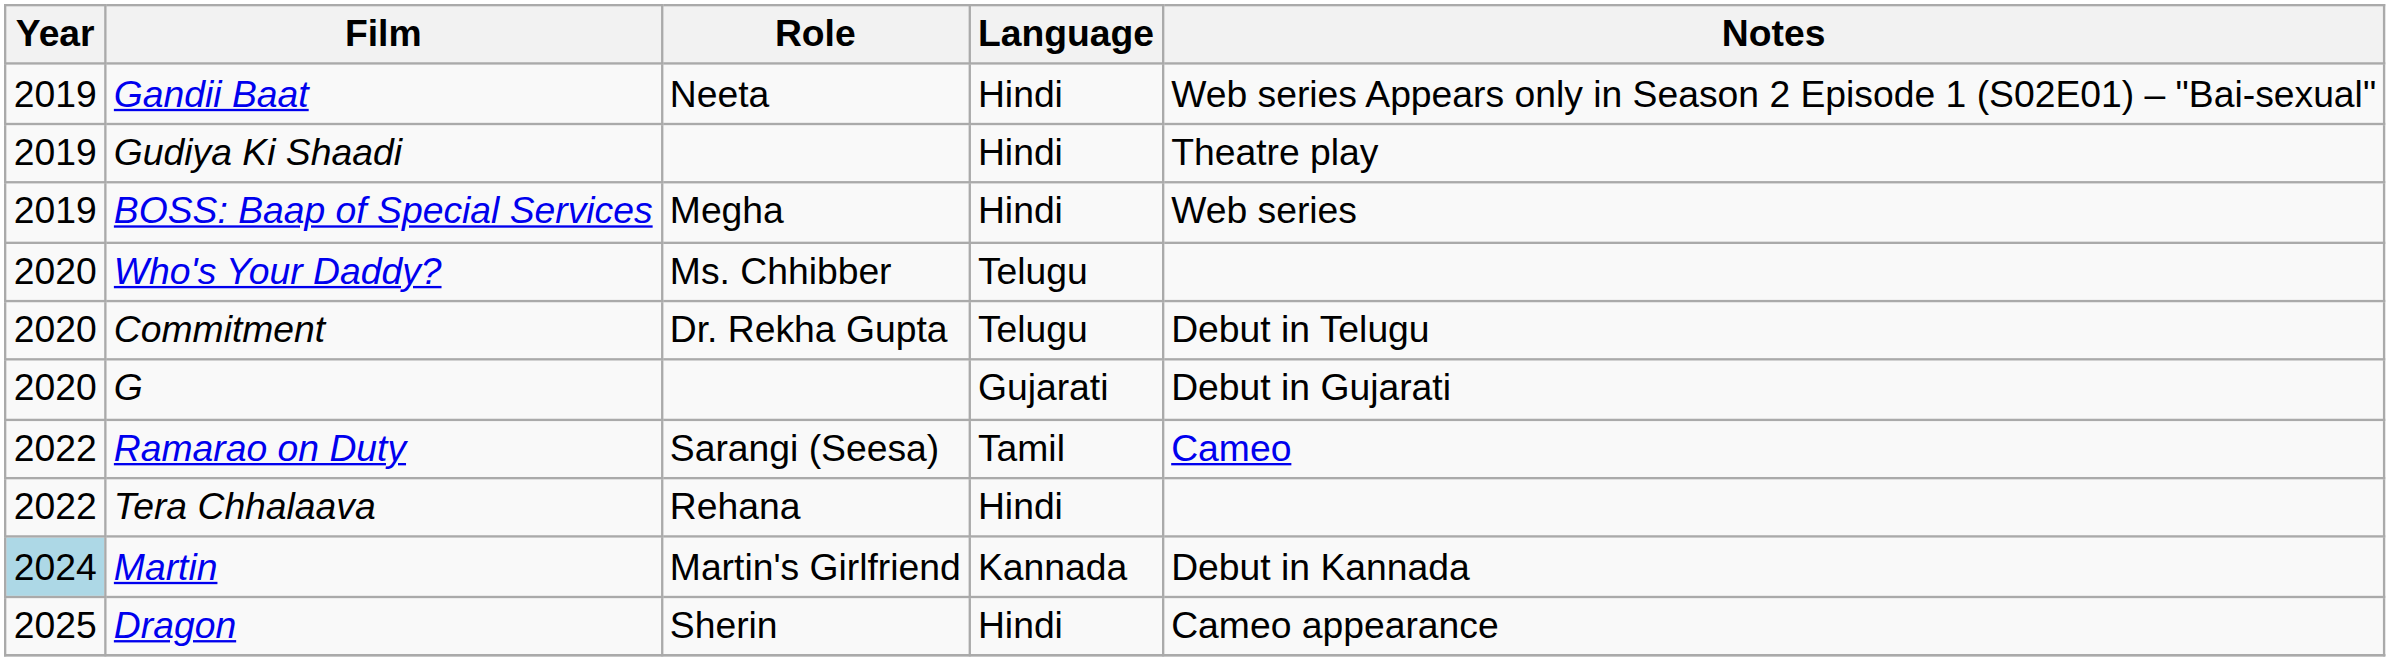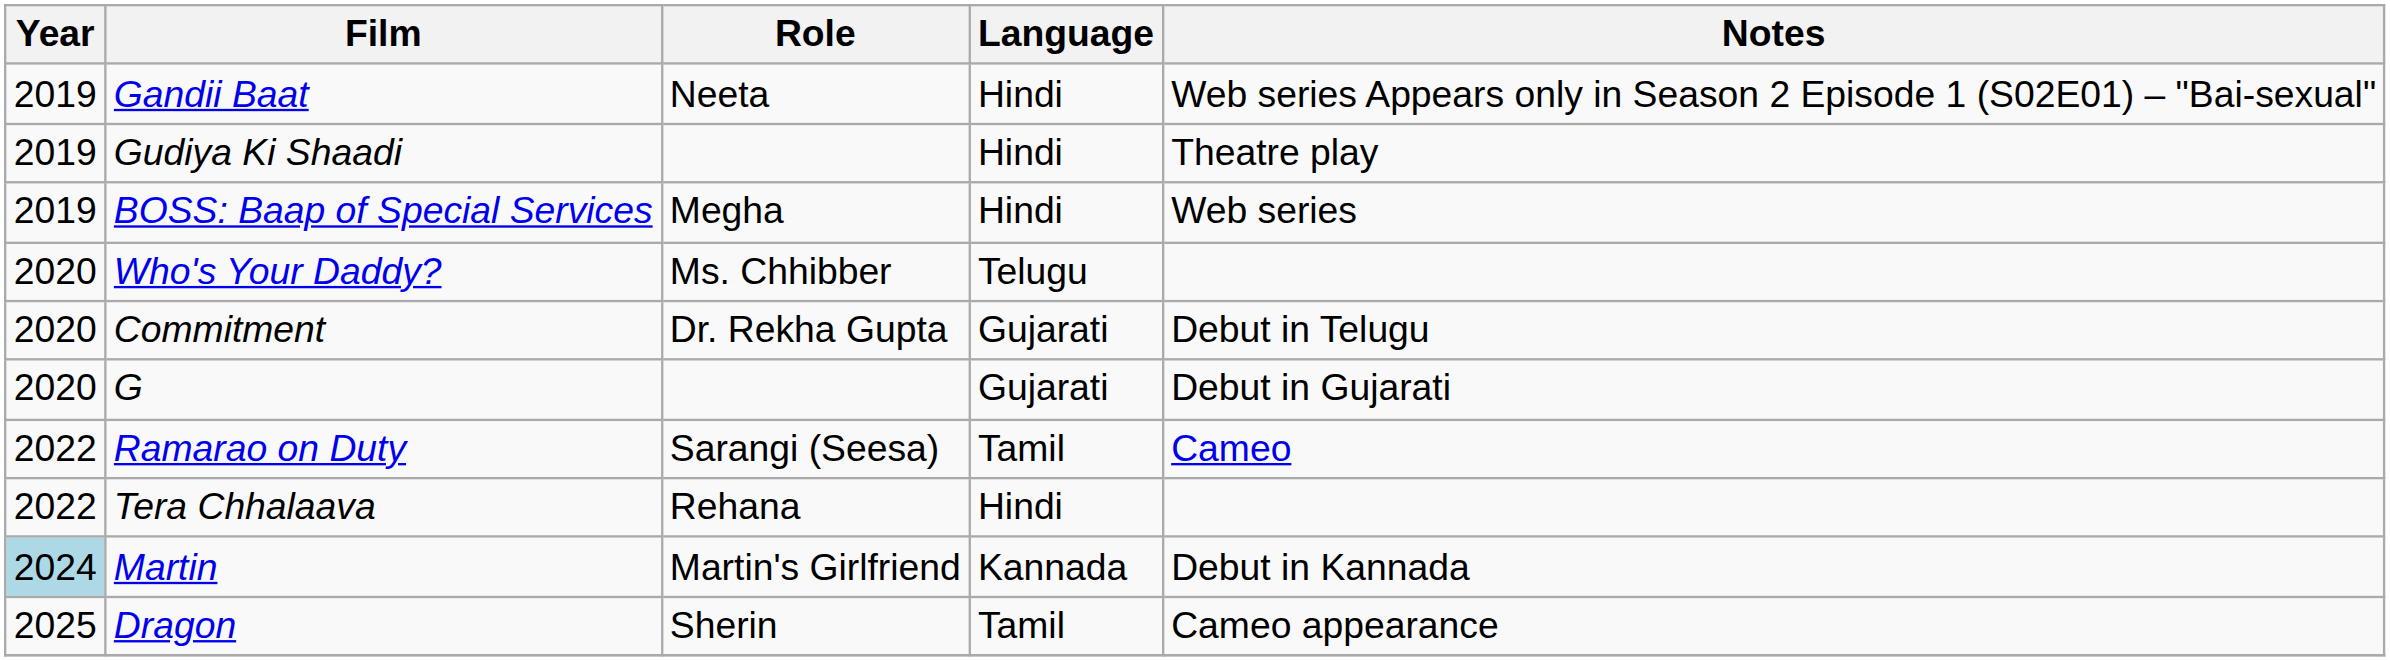Commitment | Language: Telugu -> Gujarati
Dragon | Language: Hindi -> Tamil
